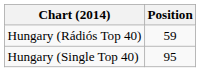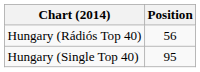Hungary (Rádiós Top 40) | Position: 59 -> 56
